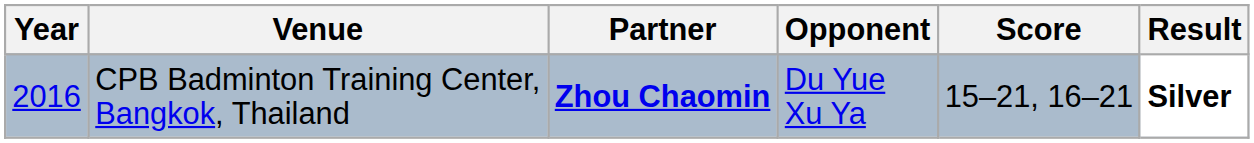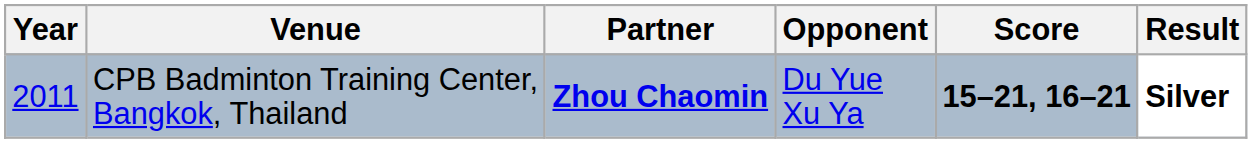CPB Badminton Training Center, Bangkok, Thailand | Year: 2016 -> 2011
CPB Badminton Training Center, Bangkok, Thailand | Score: normal -> bold
